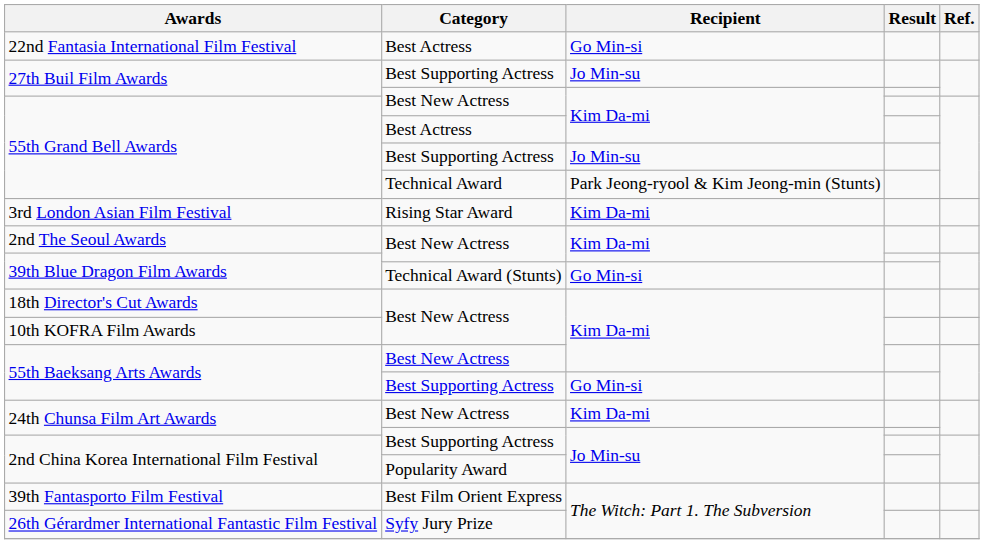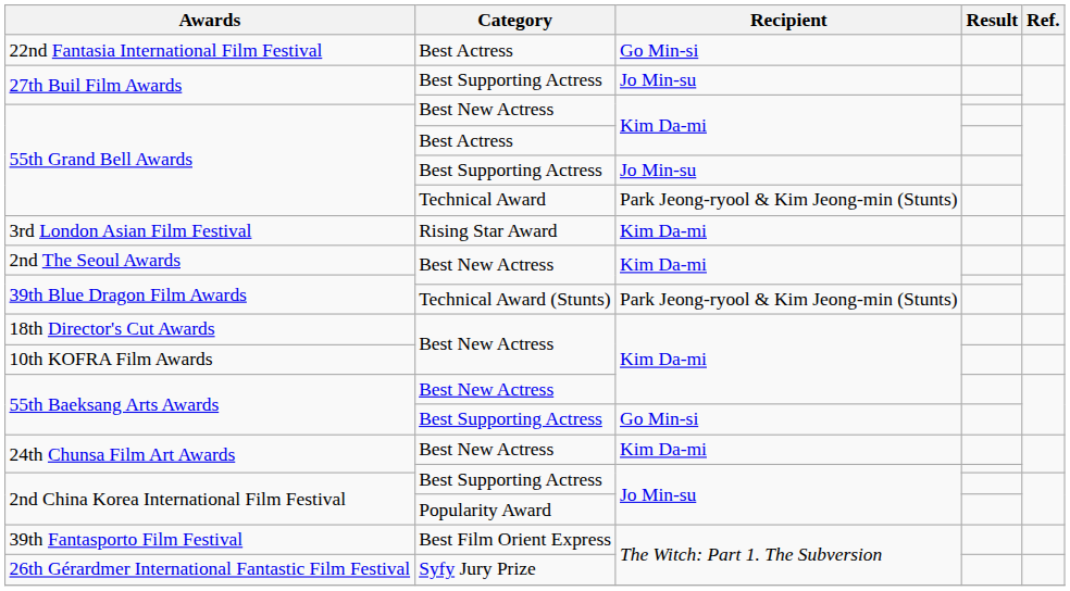39th Blue Dragon Film Awards / Technical Award (Stunts) | Recipient: Go Min-si -> Park Jeong-ryool & Kim Jeong-min (Stunts)
